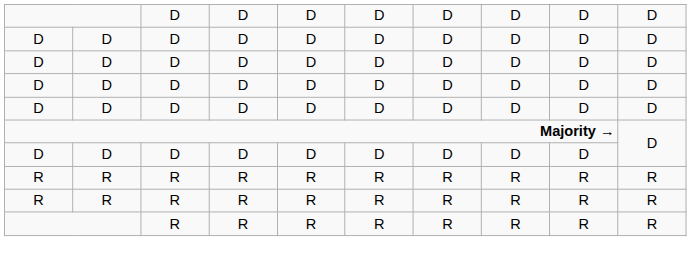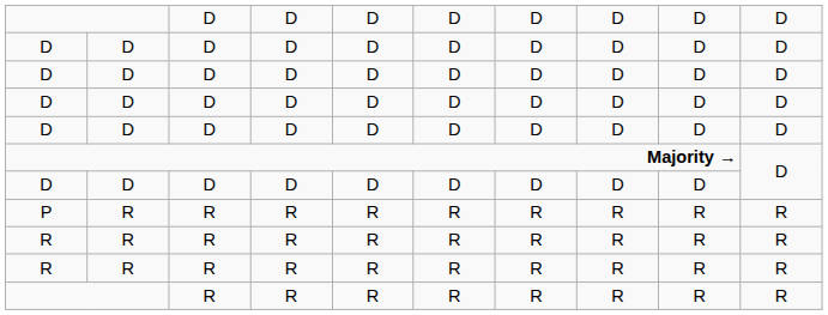+ row: P | R | R | R | R | R | R | R | R | R
